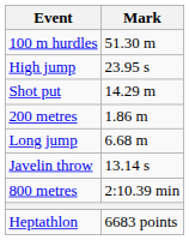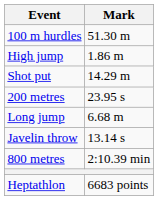High jump | Mark: 23.95 s -> 1.86 m
200 metres | Mark: 1.86 m -> 23.95 s
